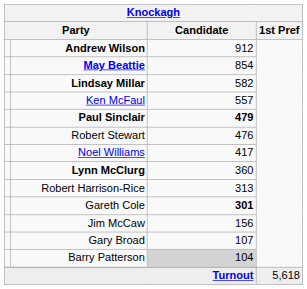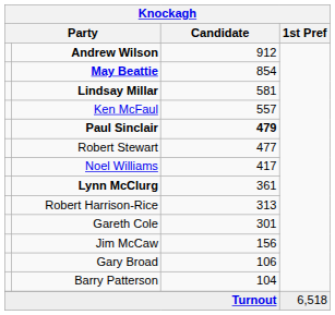Lindsay Millar | Candidate: 582 -> 581
Robert Stewart | Candidate: 476 -> 477
Lynn McClurg | Candidate: 360 -> 361
Gareth Cole | Candidate: bold -> normal
Gary Broad | Candidate: 107 -> 106
Barry Patterson | Candidate: lightgrey background -> no background
Turnout | 1st Pref: 5,618 -> 6,518
